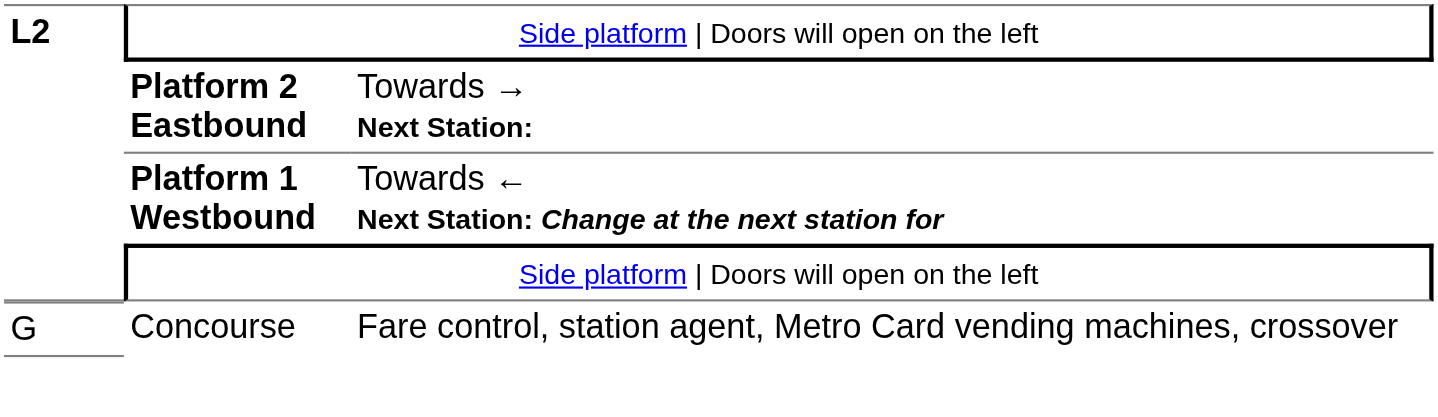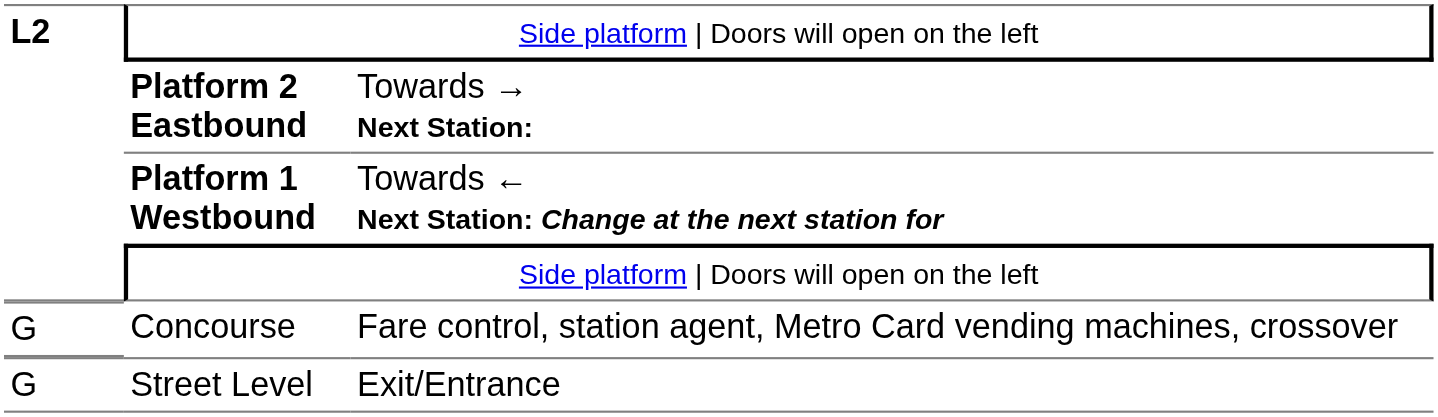+ row: G | Street Level | Exit/Entrance
